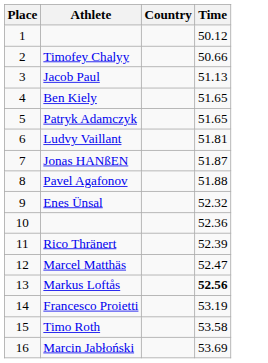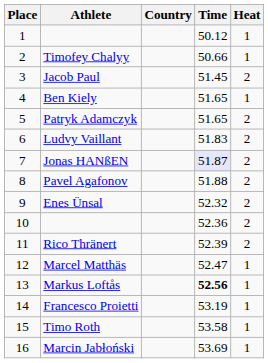+ column: Heat | 1 | 1 | 2 | 1 | 2 | 2 | 2 | 2 | 2 | 2 | 2 | 1 | 1 | 1 | 1 | 1
Jacob Paul | Time: 51.13 -> 51.45
Ludvy Vaillant | Time: 51.81 -> 51.83
Jonas HANßEN | Time: no background -> lavender background
